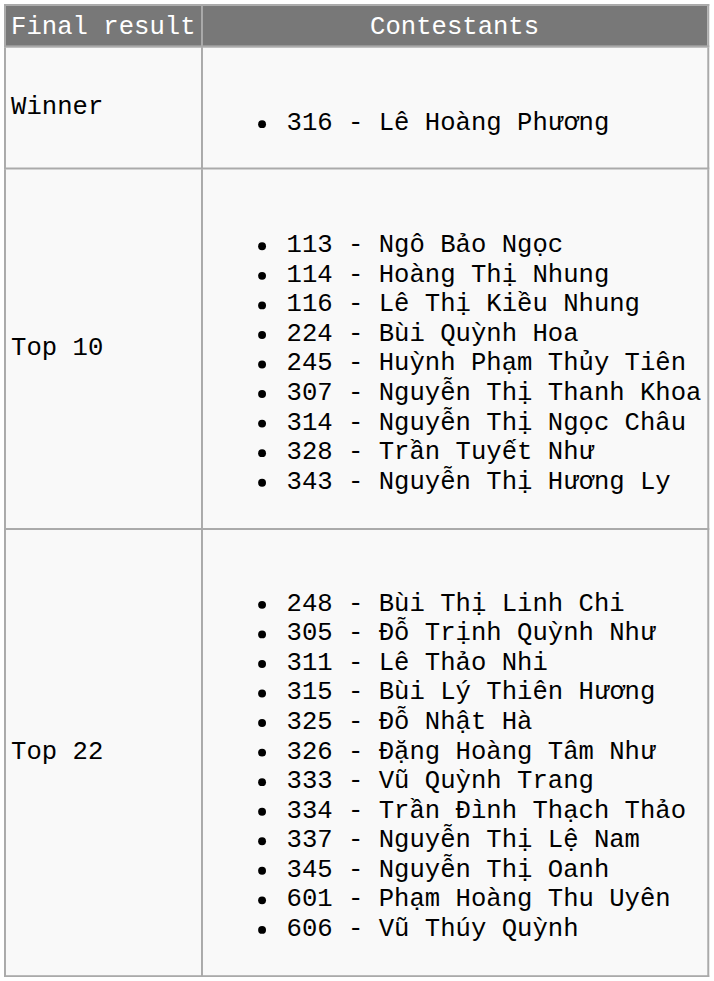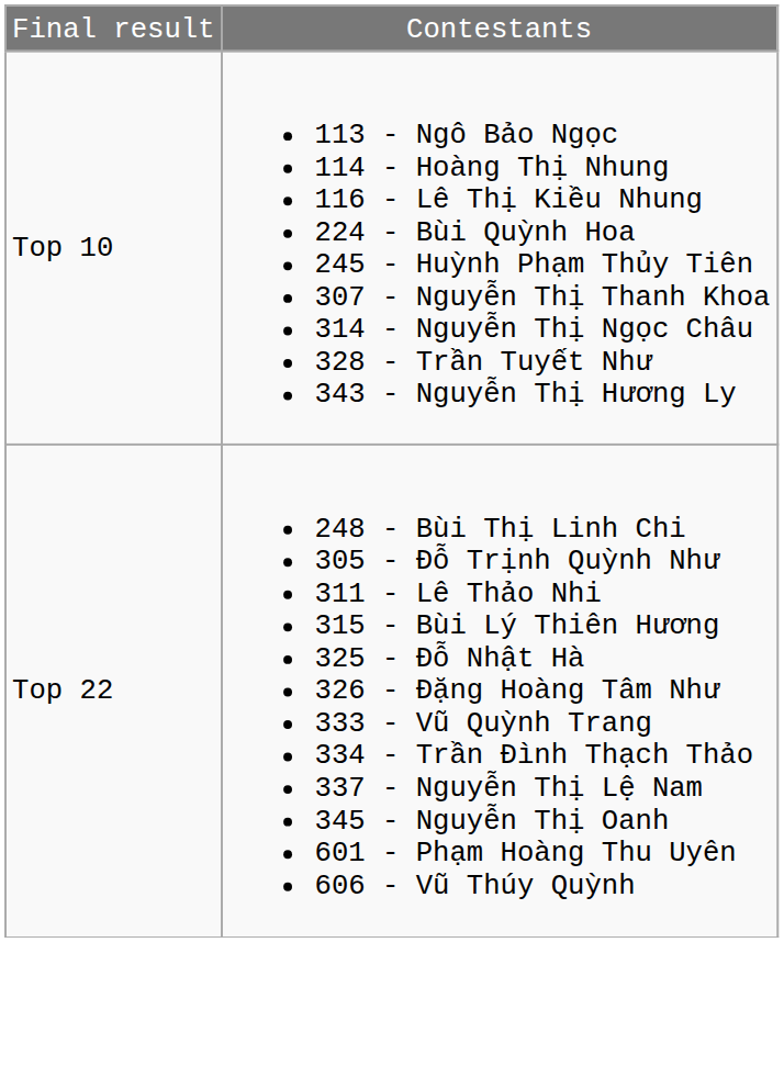- row: Winner | 316 - Lê Hoàng Phương
